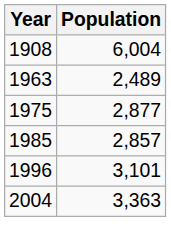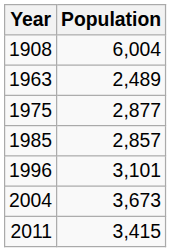2004 | Population: 3,363 -> 3,673
+ row: 2011 | 3,415
